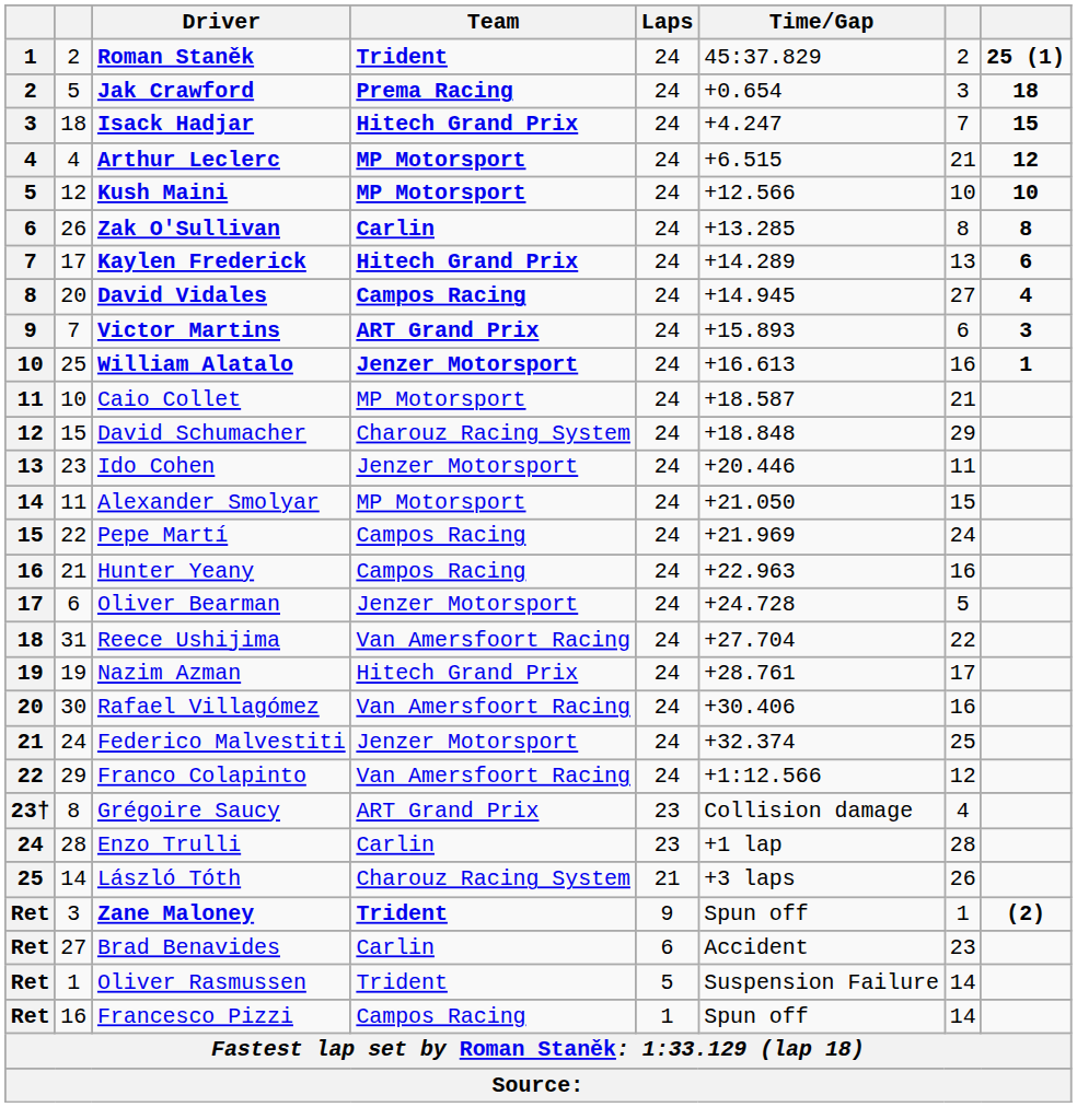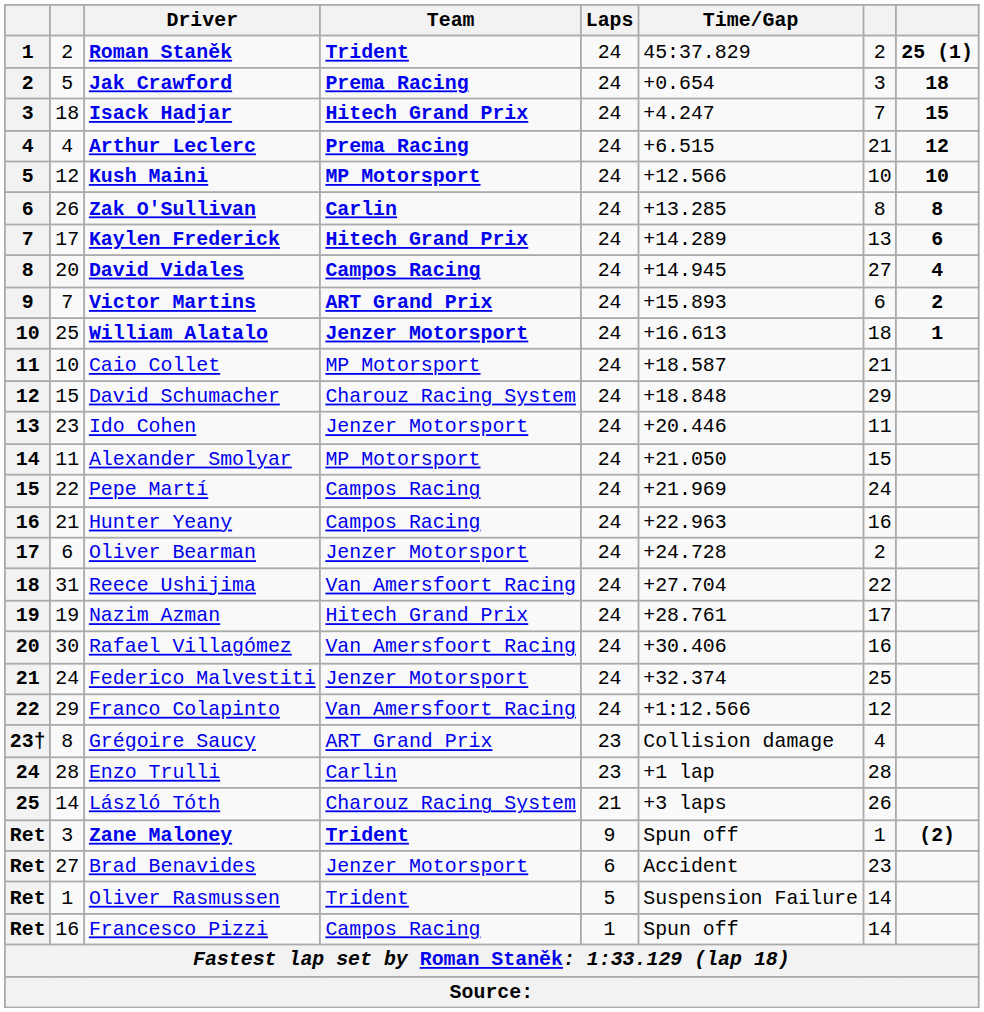Arthur Leclerc | Team: MP Motorsport -> Prema Racing
Victor Martins | column 8: 3 -> 2
William Alatalo | column 7: 16 -> 18
Oliver Bearman | column 7: 5 -> 2
Brad Benavides | Team: Carlin -> Jenzer Motorsport
